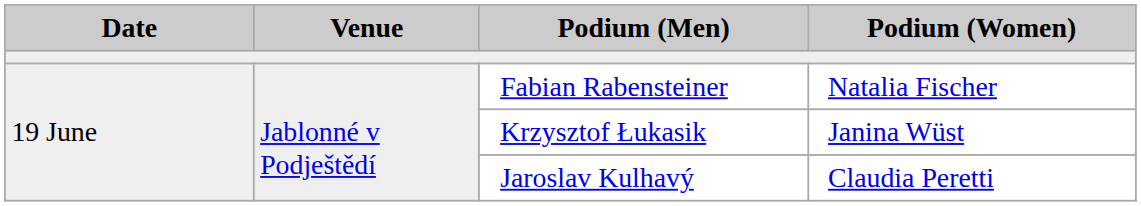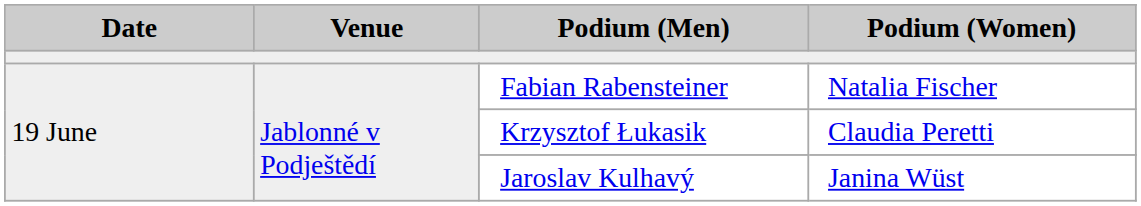Krzysztof Łukasik | Podium (Women): Janina Wüst -> Claudia Peretti
Jaroslav Kulhavý | Podium (Women): Claudia Peretti -> Janina Wüst
